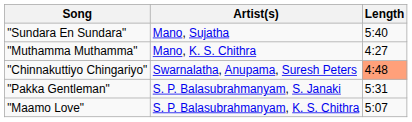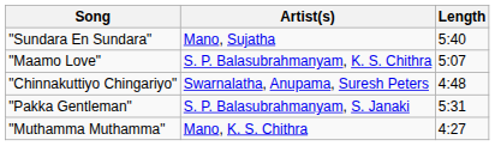rows swapped: "Maamo Love" <-> "Muthamma Muthamma"
"Chinnakuttiyo Chingariyo" | Length: lightsalmon background -> no background
